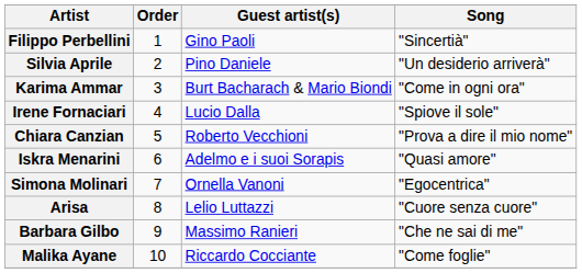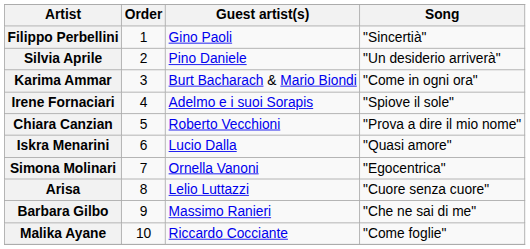Irene Fornaciari | Guest artist(s): Lucio Dalla -> Adelmo e i suoi Sorapis
Iskra Menarini | Guest artist(s): Adelmo e i suoi Sorapis -> Lucio Dalla
